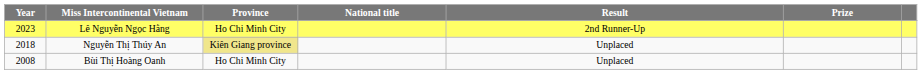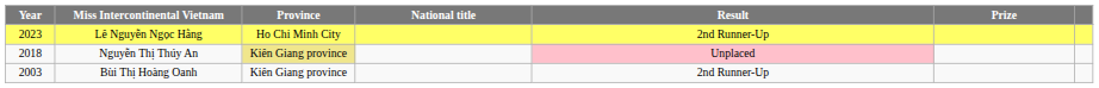Nguyễn Thị Thúy An | Result: no background -> pink background
Bùi Thị Hoàng Oanh | Year: 2008 -> 2003
Bùi Thị Hoàng Oanh | Province: Ho Chi Minh City -> Kiên Giang province
Bùi Thị Hoàng Oanh | Result: Unplaced -> 2nd Runner-Up
